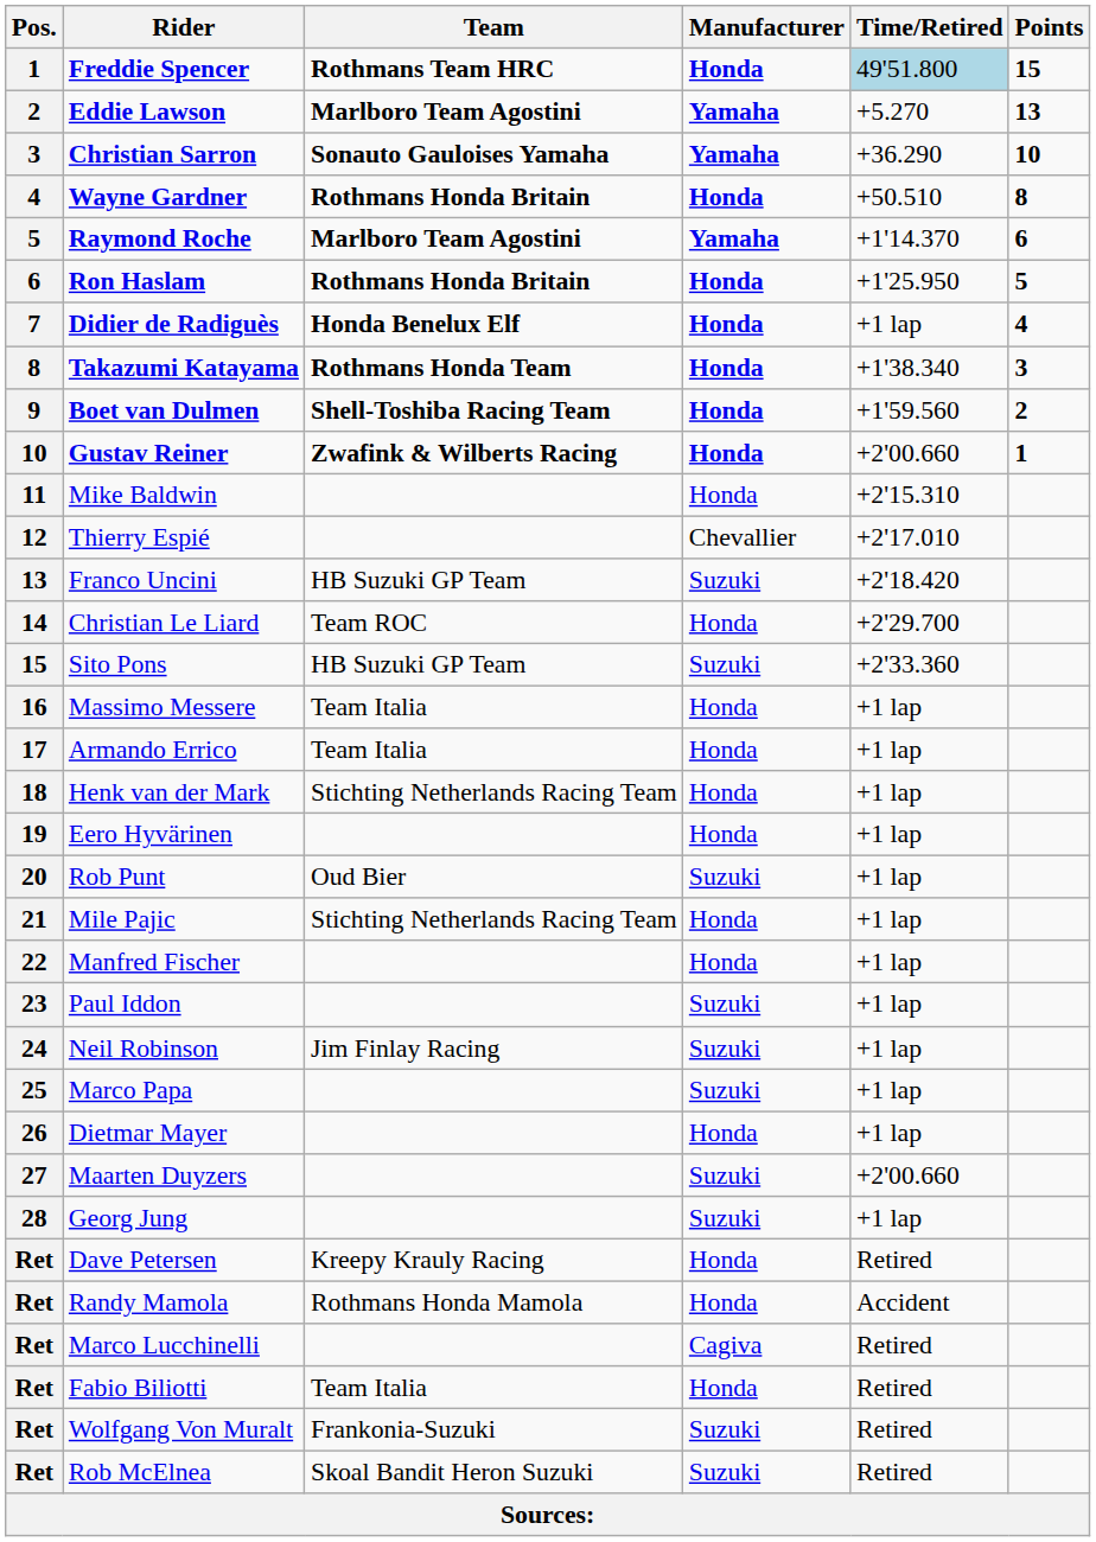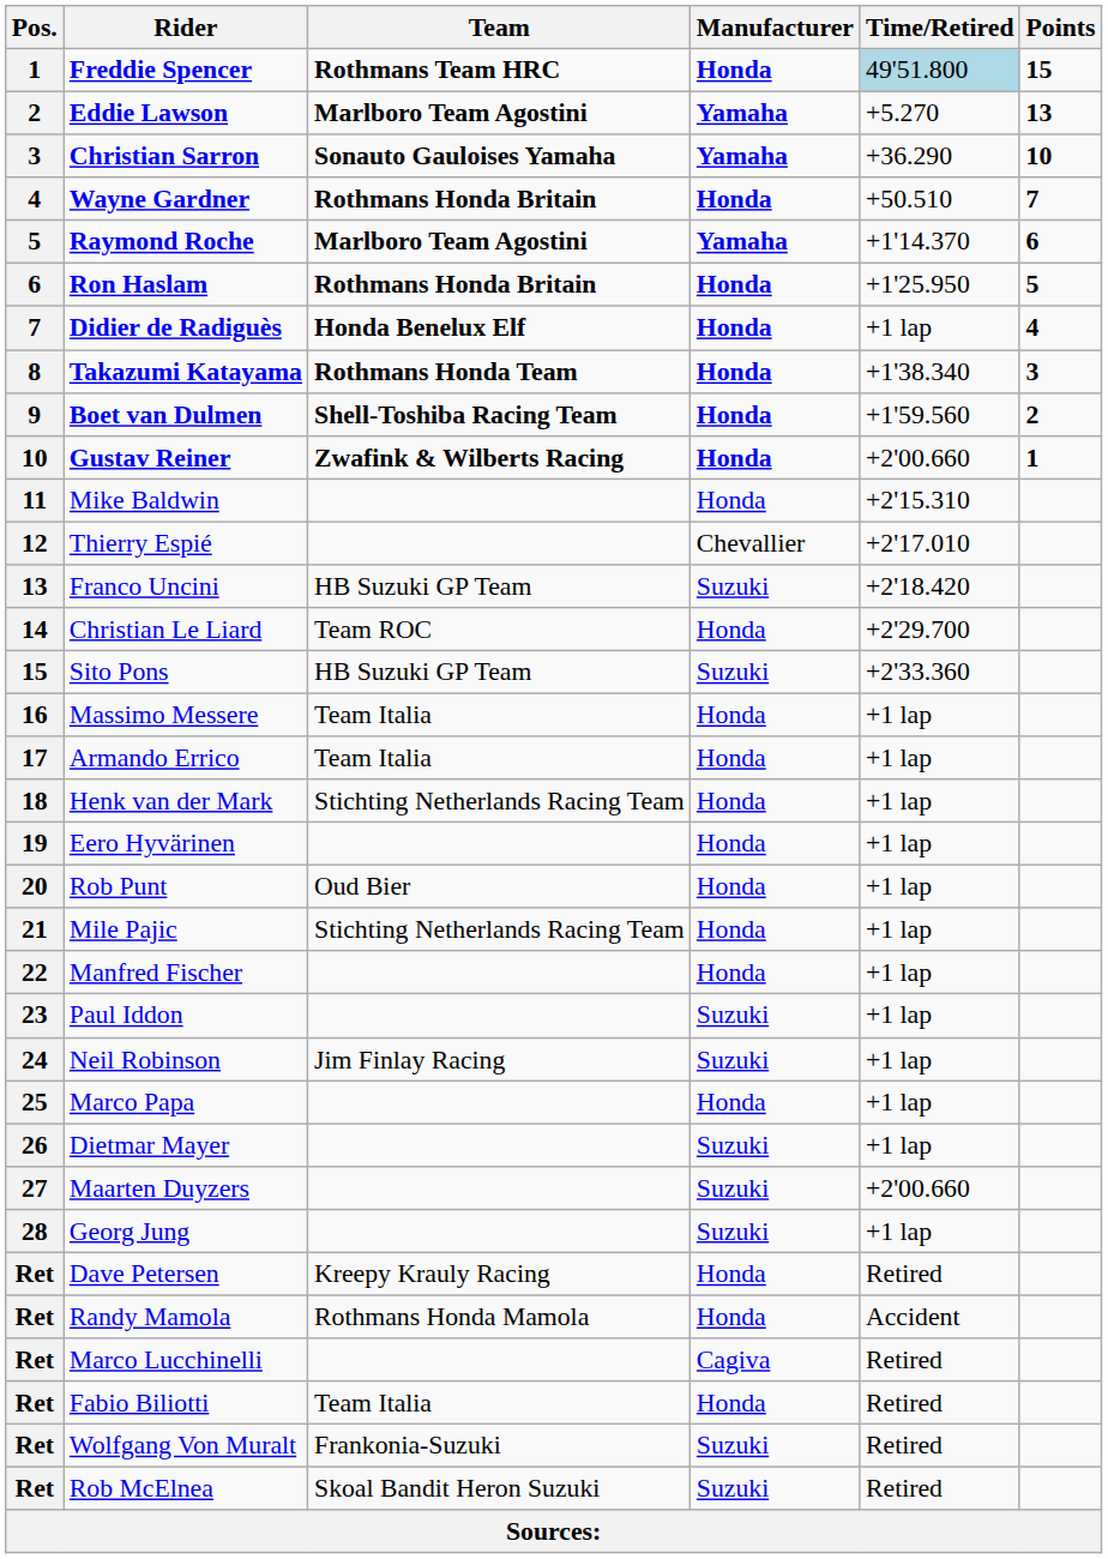Wayne Gardner | Points: 8 -> 7
Rob Punt | Manufacturer: Suzuki -> Honda
Marco Papa | Manufacturer: Suzuki -> Honda
Dietmar Mayer | Manufacturer: Honda -> Suzuki
